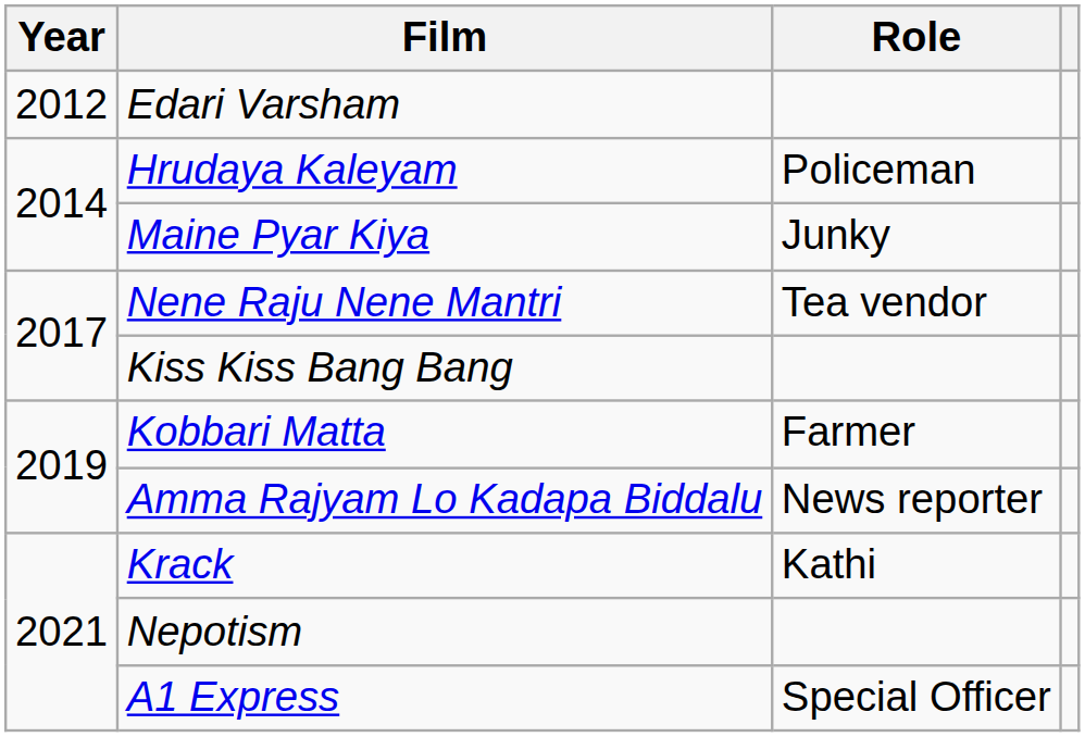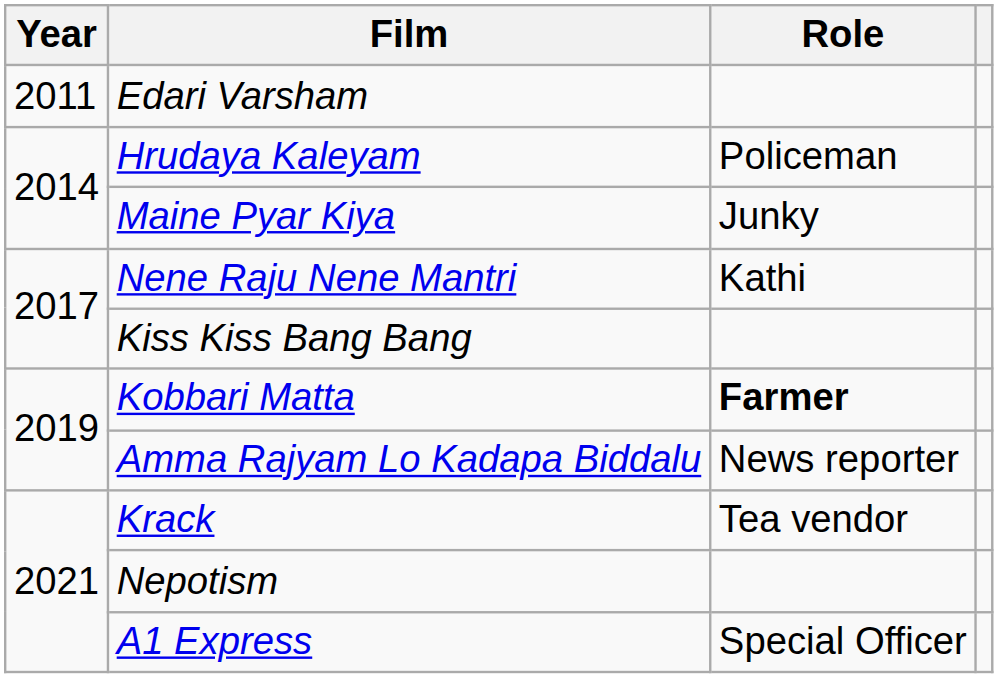Edari Varsham | Year: 2012 -> 2011
Nene Raju Nene Mantri | Role: Tea vendor -> Kathi
Kobbari Matta | Role: normal -> bold
Krack | Role: Kathi -> Tea vendor
